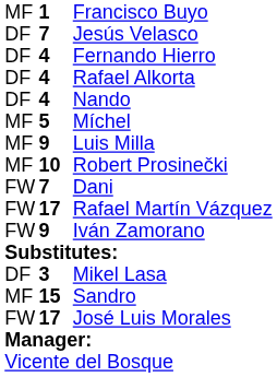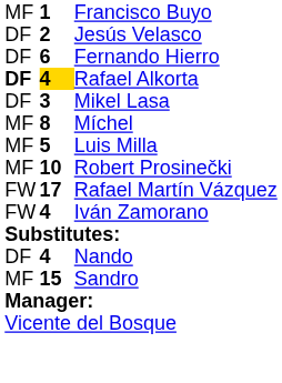Jesús Velasco | column 2: 7 -> 2
Fernando Hierro | column 2: 4 -> 6
Rafael Alkorta | column 1: normal -> bold
Rafael Alkorta | column 2: no background -> gold background
rows swapped: Mikel Lasa <-> Nando
Míchel | column 2: 5 -> 8
Luis Milla | column 2: 9 -> 5
- row: FW | 7 | Dani
Iván Zamorano | column 2: 9 -> 4
- row: FW | 17 | José Luis Morales
